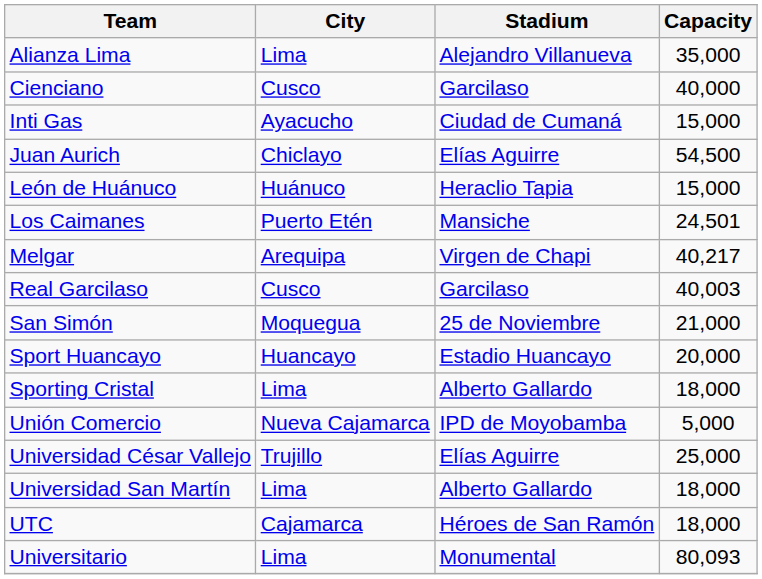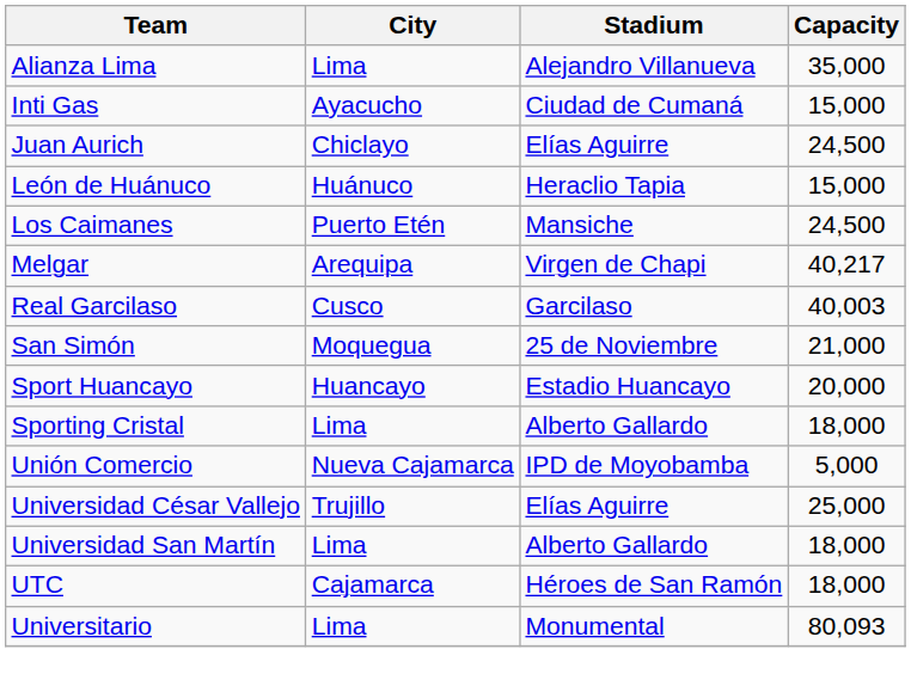- row: Cienciano | Cusco | Garcilaso | 40,000
Juan Aurich | Capacity: 54,500 -> 24,500
Los Caimanes | Capacity: 24,501 -> 24,500
